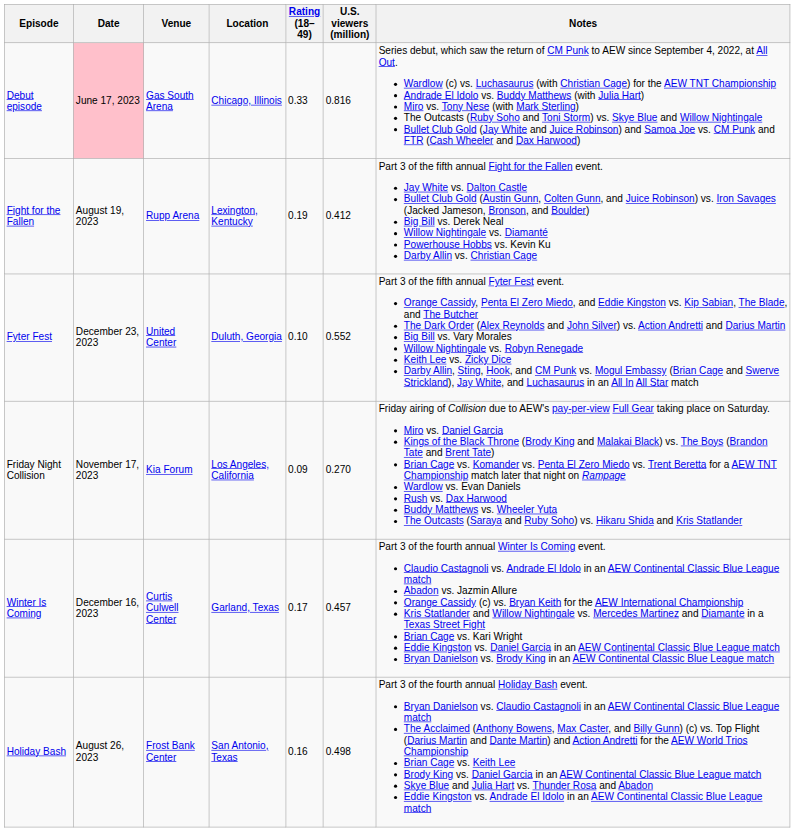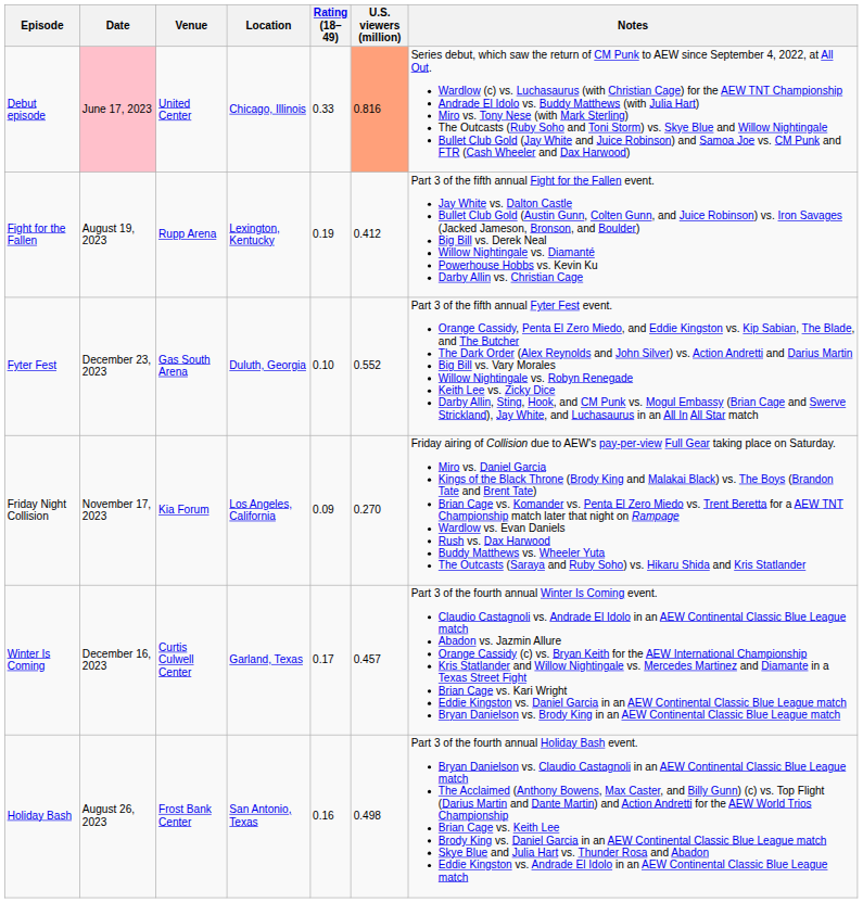Debut episode | Venue: Gas South Arena -> United Center
Debut episode | U.S. viewers (million): no background -> lightsalmon background
Fyter Fest | Venue: United Center -> Gas South Arena
